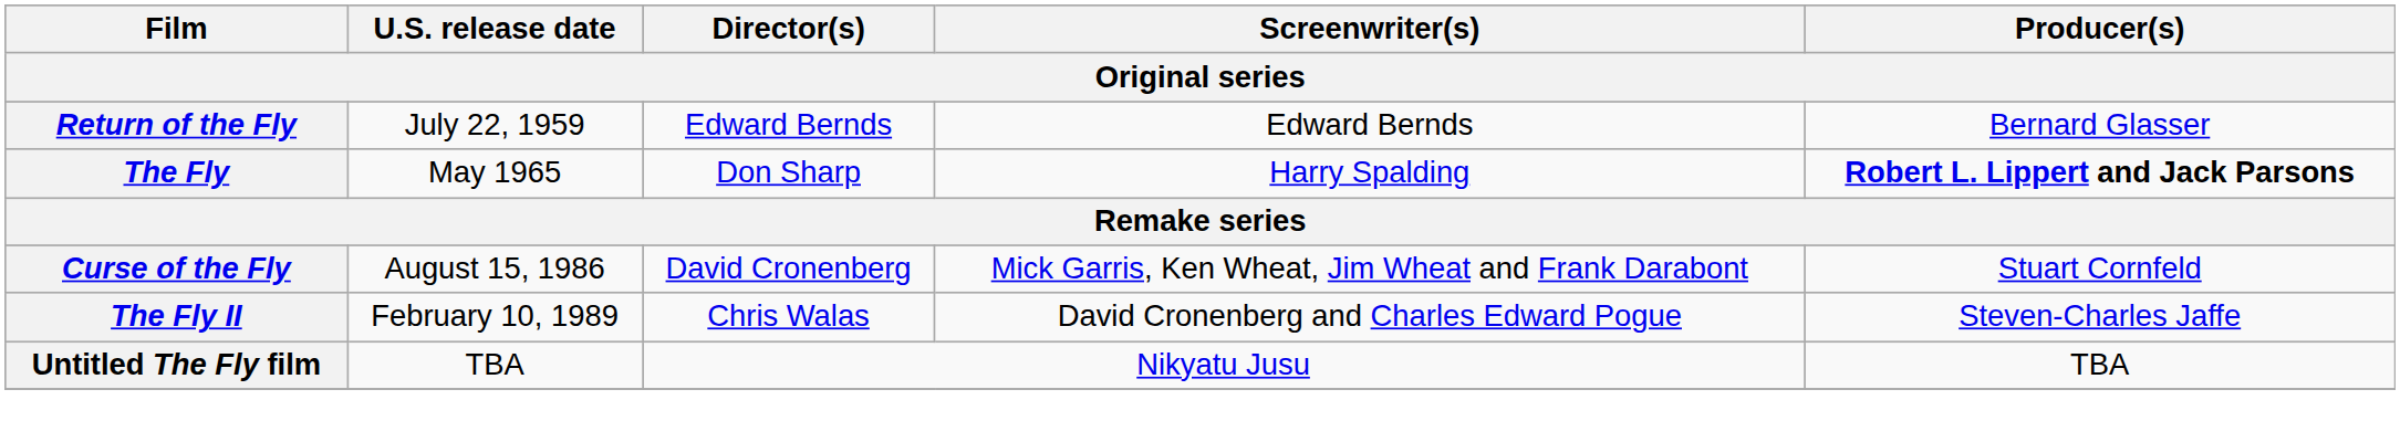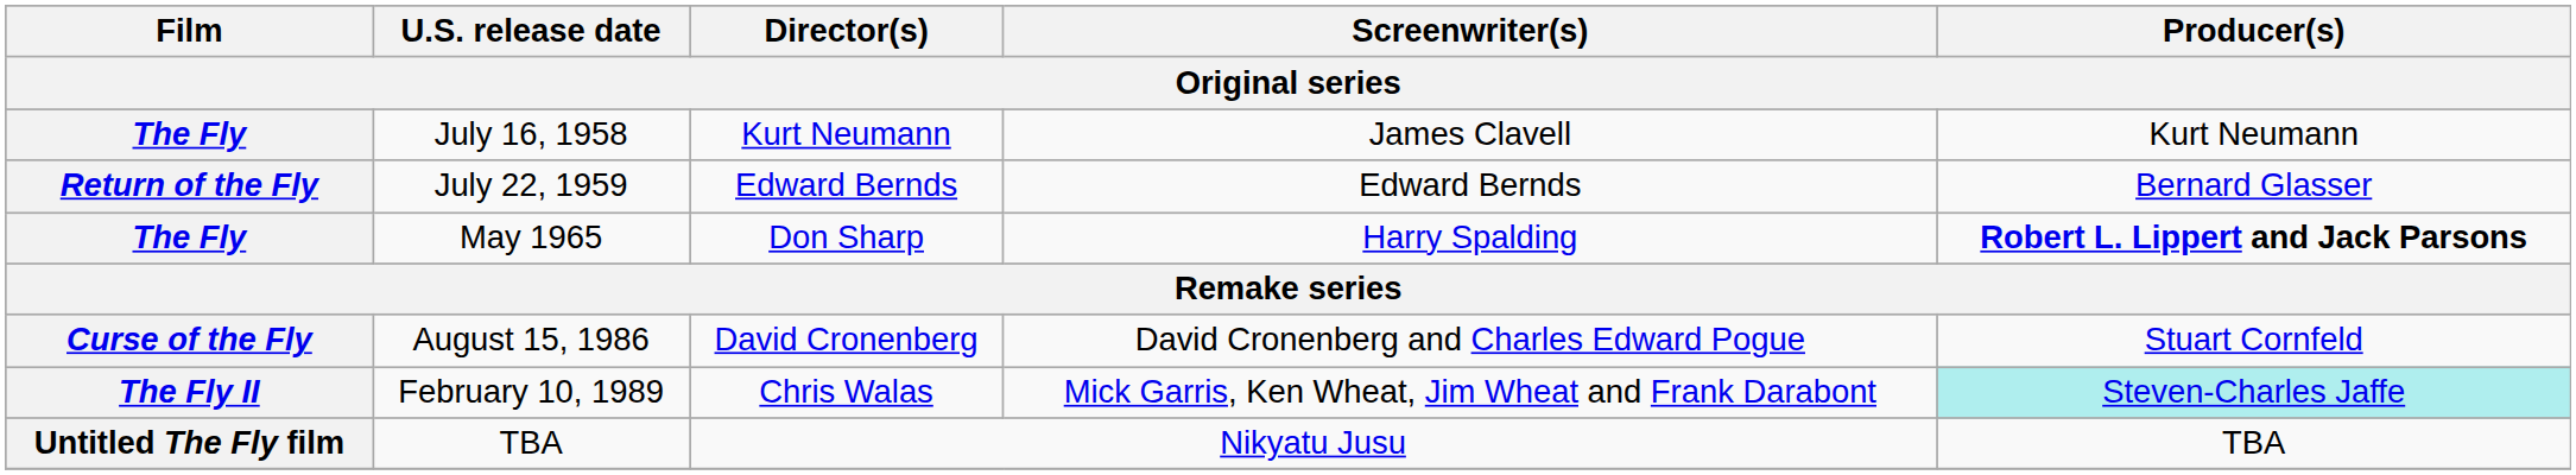+ row: The Fly | July 16, 1958 | Kurt Neumann | James Clavell | Kurt Neumann
August 15, 1986 | Screenwriter(s): Mick Garris, Ken Wheat, Jim Wheat and Frank Darabont -> David Cronenberg and Charles Edward Pogue
February 10, 1989 | Screenwriter(s): David Cronenberg and Charles Edward Pogue -> Mick Garris, Ken Wheat, Jim Wheat and Frank Darabont
February 10, 1989 | Producer(s): no background -> paleturquoise background
